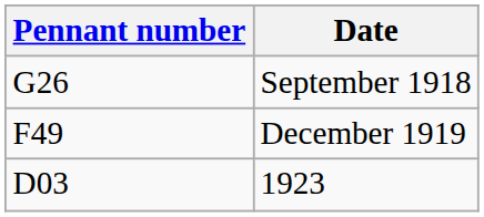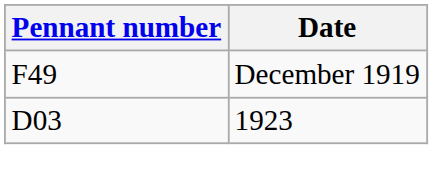- row: G26 | September 1918
